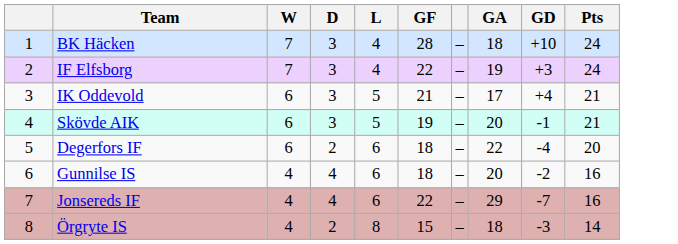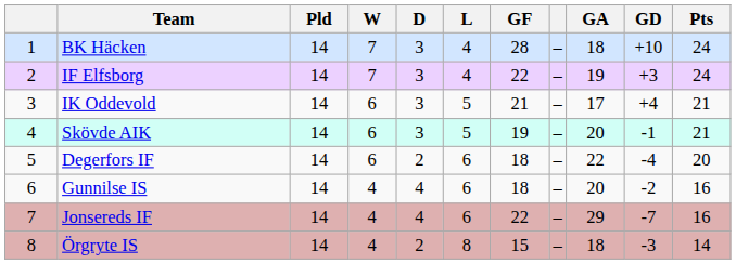+ column: Pld | 14 | 14 | 14 | 14 | 14 | 14 | 14 | 14
